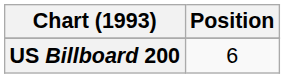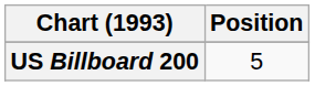US Billboard 200 | Position: 6 -> 5
